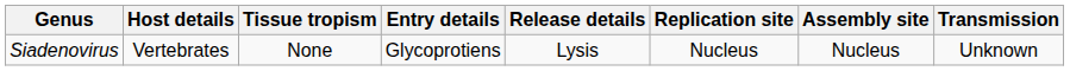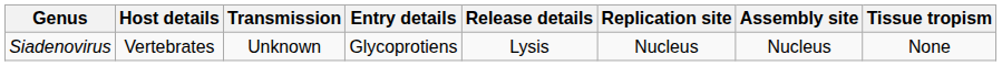columns swapped: Tissue tropism <-> Transmission
